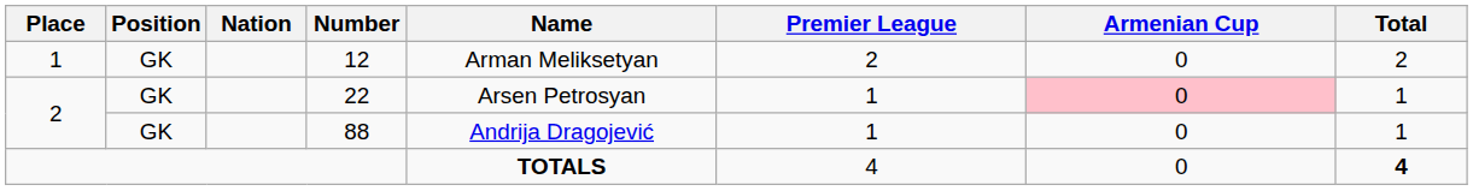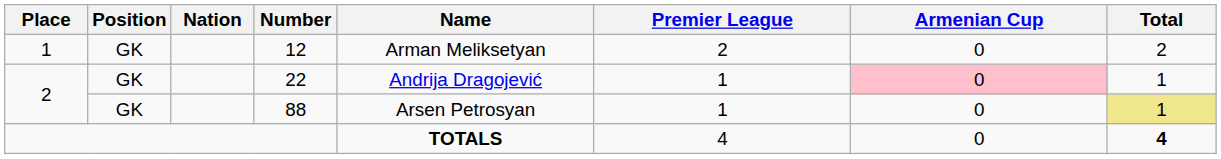22 | Name: Arsen Petrosyan -> Andrija Dragojević
88 | Name: Andrija Dragojević -> Arsen Petrosyan
88 | Total: no background -> khaki background
